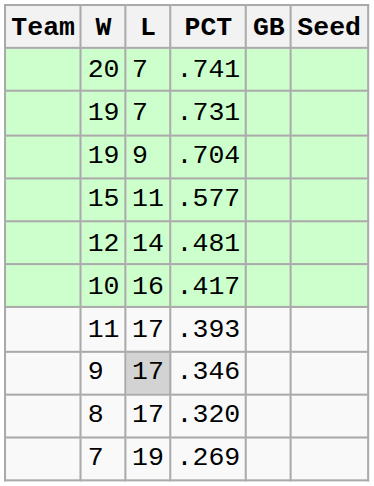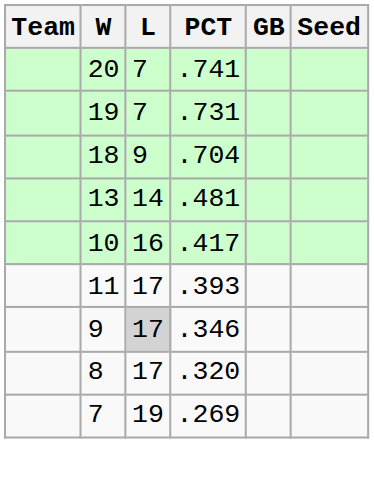.704 | W: 19 -> 18
- row: 15 | 11 | .577
.481 | W: 12 -> 13
